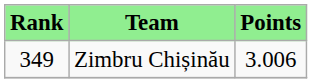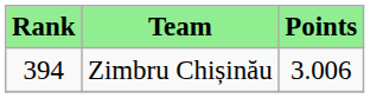Zimbru Chișinău | Rank: 349 -> 394
